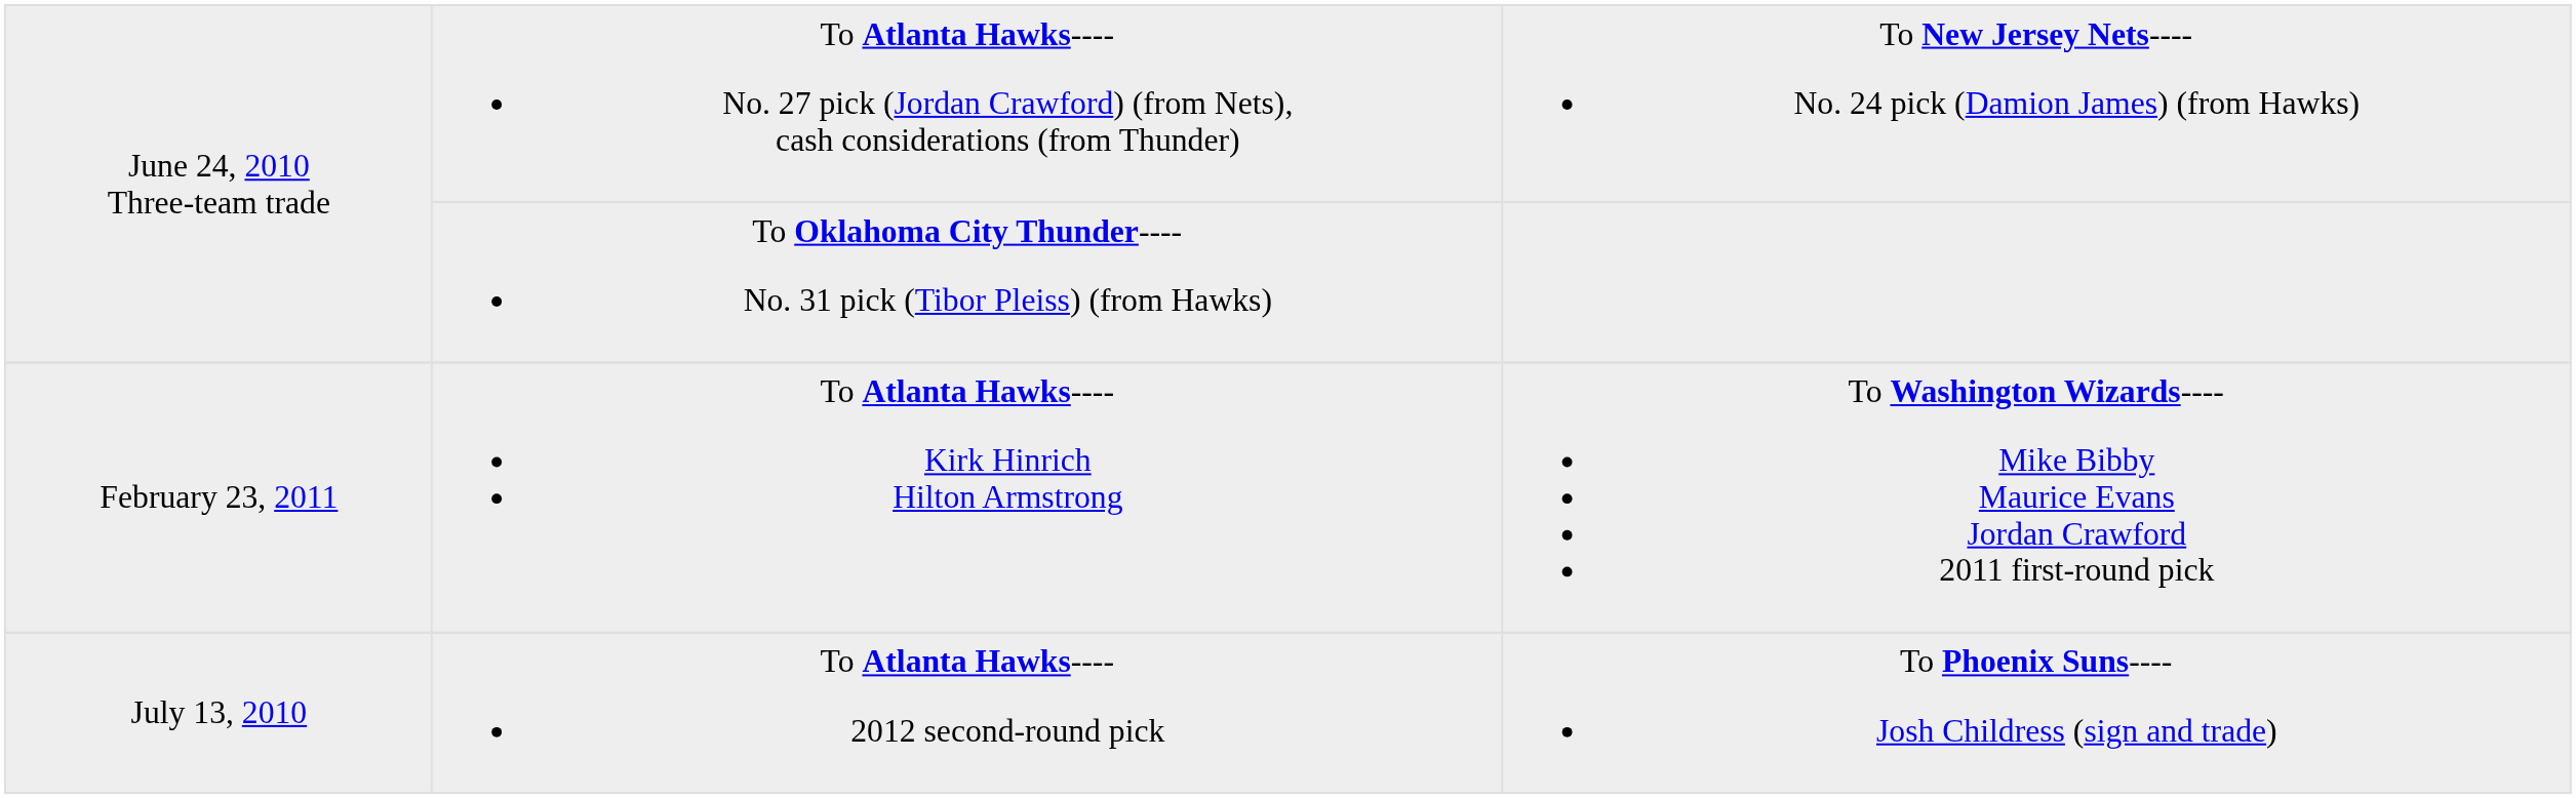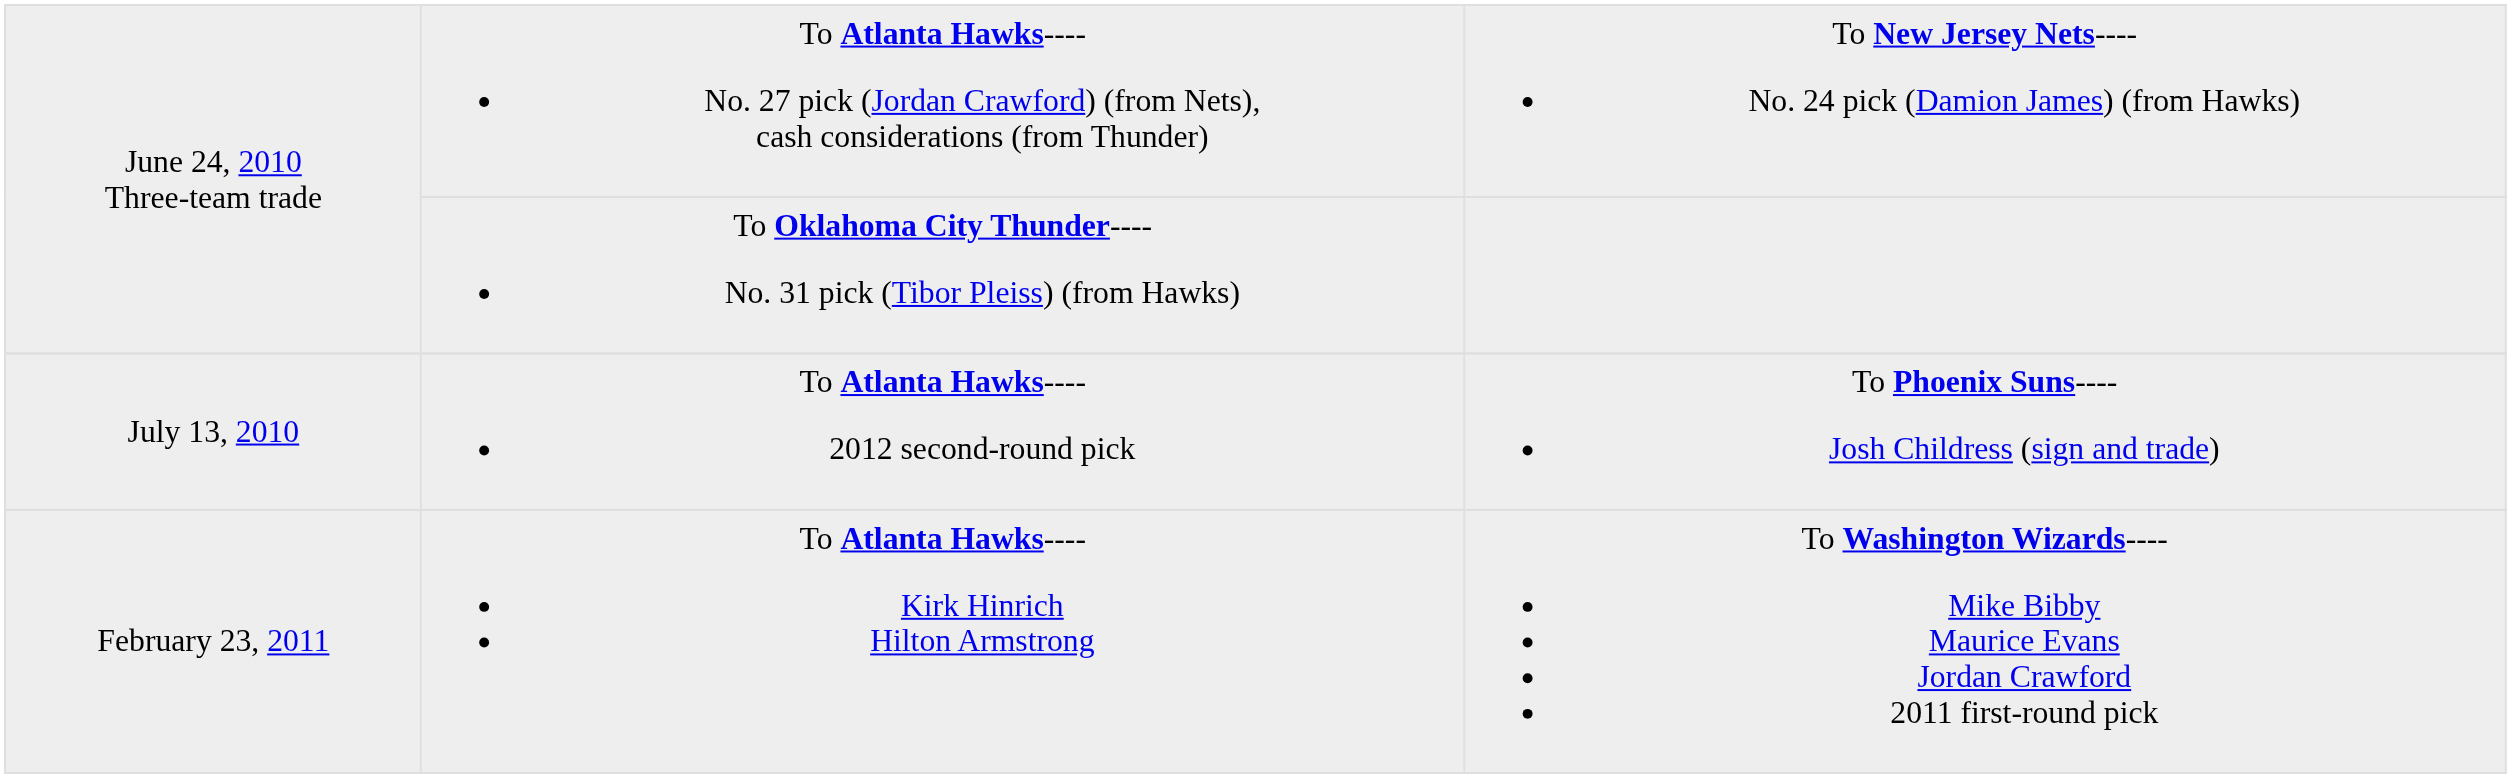rows swapped: To Atlanta Hawks---- 2012 second-round pick <-> To Atlanta Hawks---- Kirk Hinrich Hilton Armstrong
